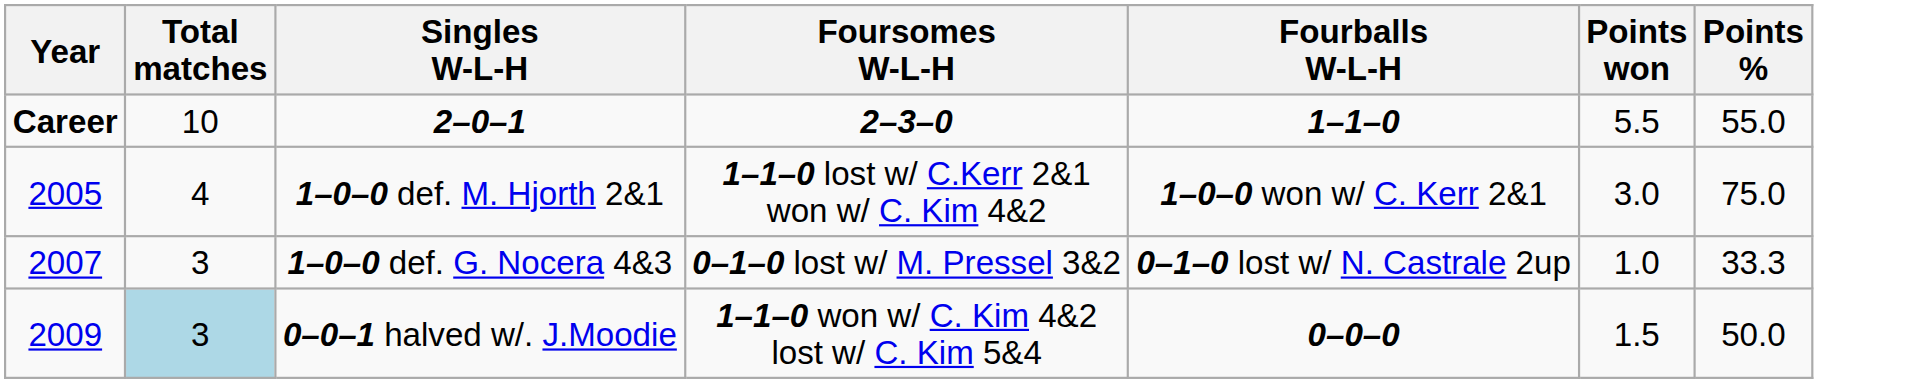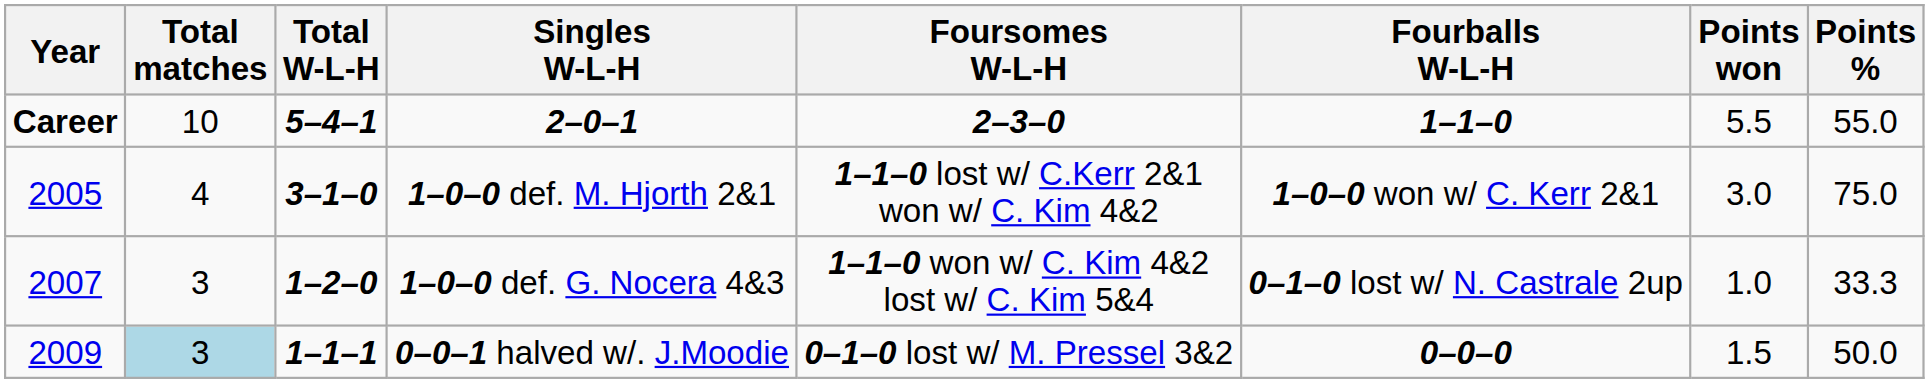+ column: Total W-L-H | 5–4–1 | 3–1–0 | 1–2–0 | 1–1–1
1–0–0 def. G. Nocera 4&3 | Foursomes W-L-H: 0–1–0 lost w/ M. Pressel 3&2 -> 1–1–0 won w/ C. Kim 4&2 lost w/ C. Kim 5&4
0–0–1 halved w/. J.Moodie | Foursomes W-L-H: 1–1–0 won w/ C. Kim 4&2 lost w/ C. Kim 5&4 -> 0–1–0 lost w/ M. Pressel 3&2
